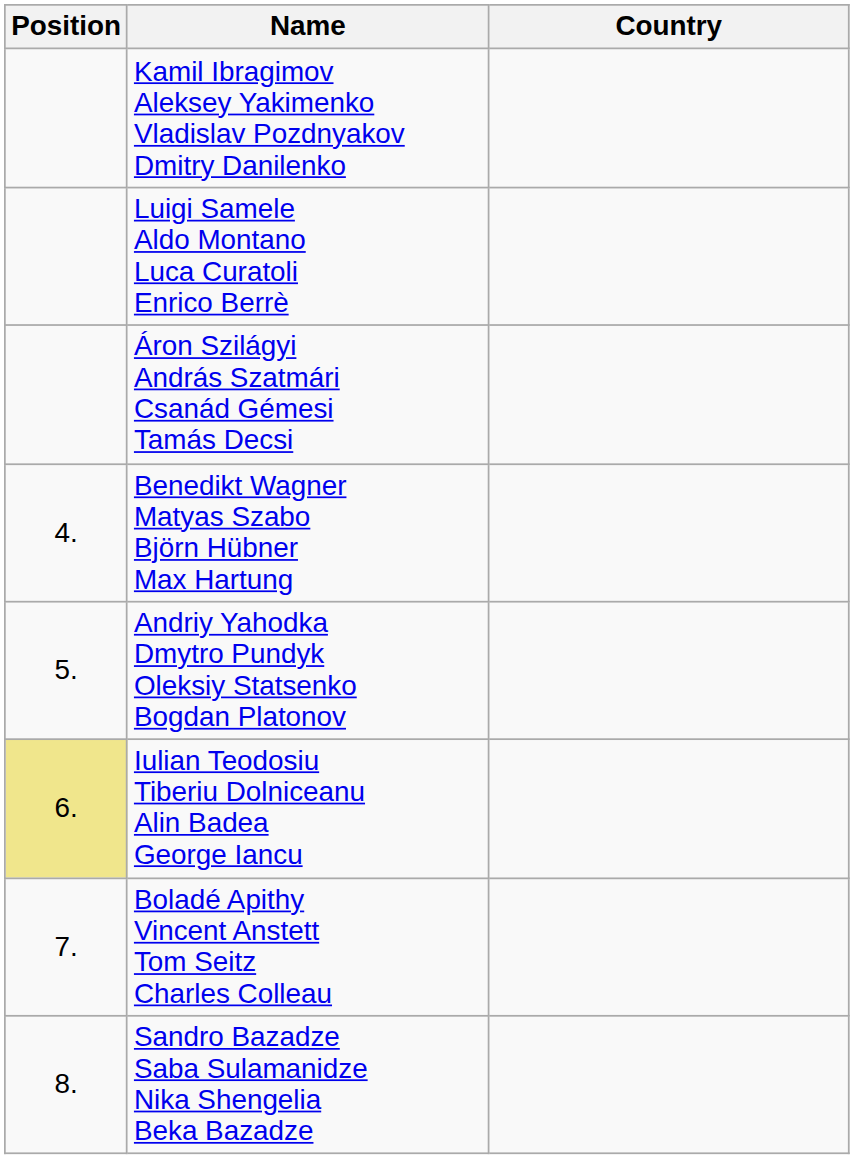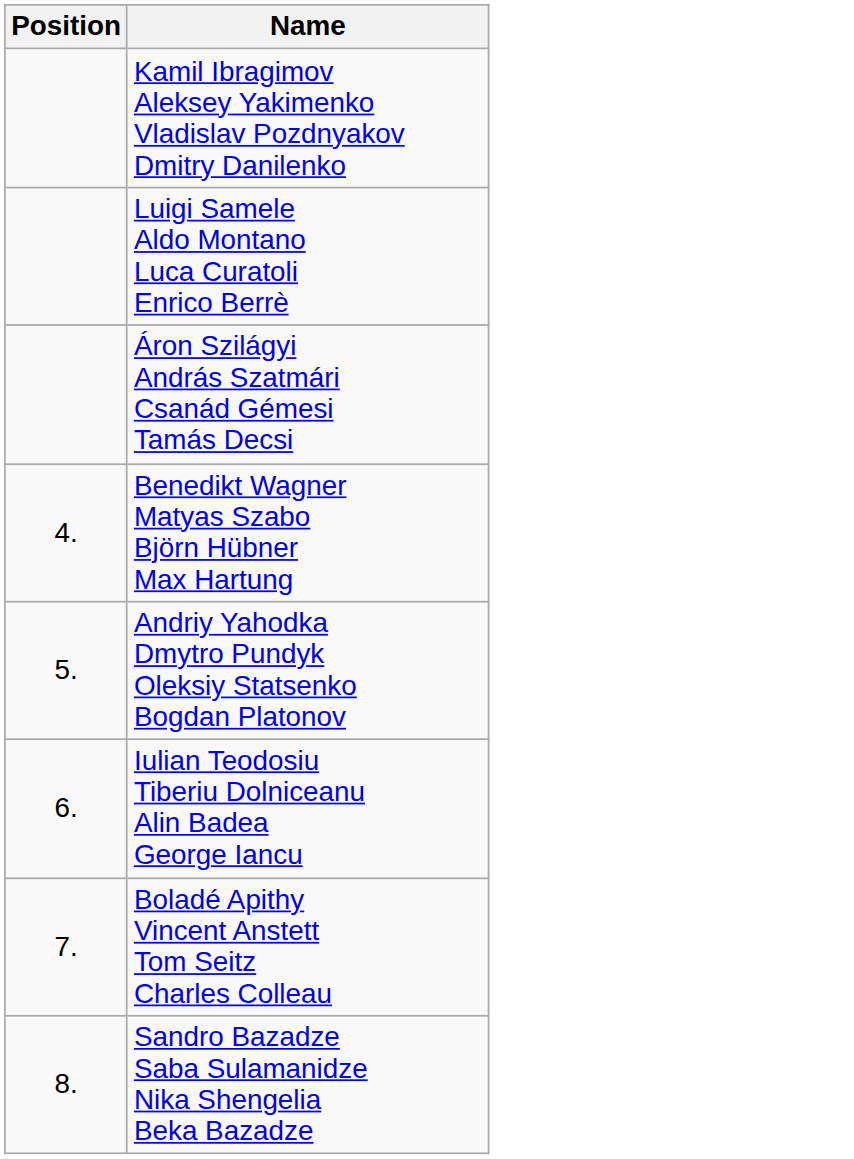- column: Country
Iulian Teodosiu Tiberiu Dolniceanu Alin Badea George Iancu | Position: khaki background -> no background
